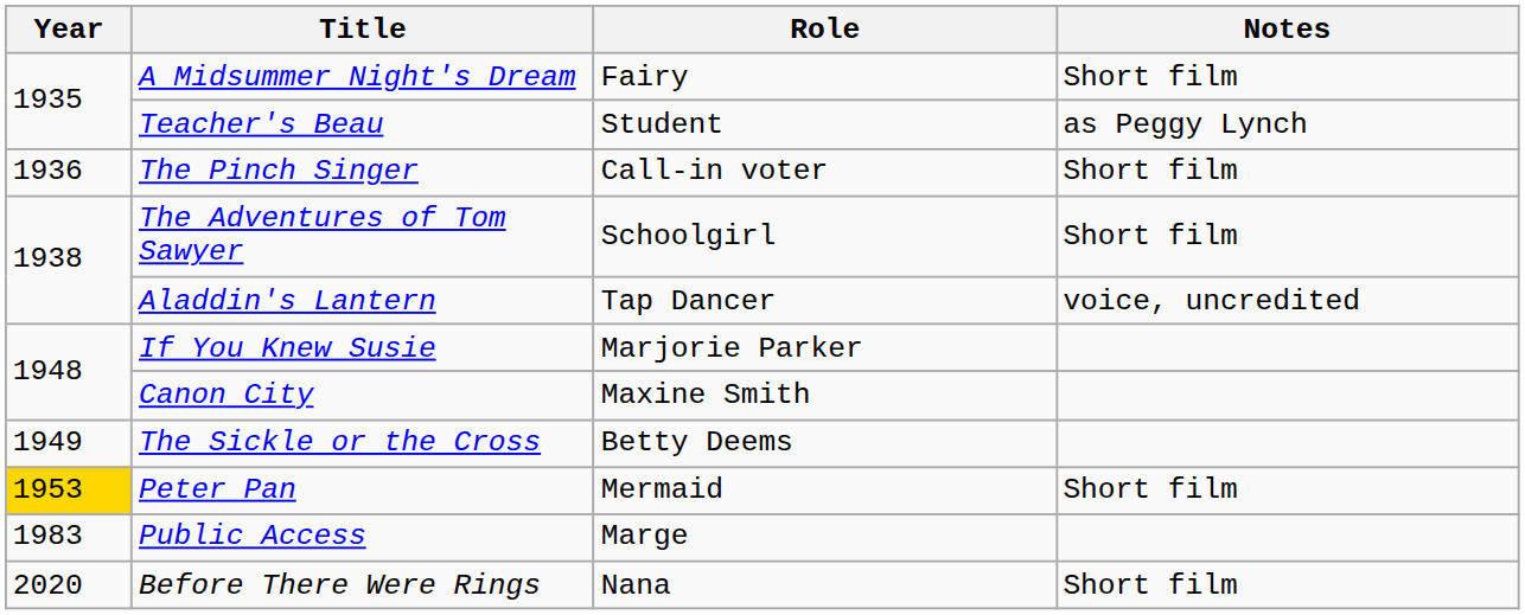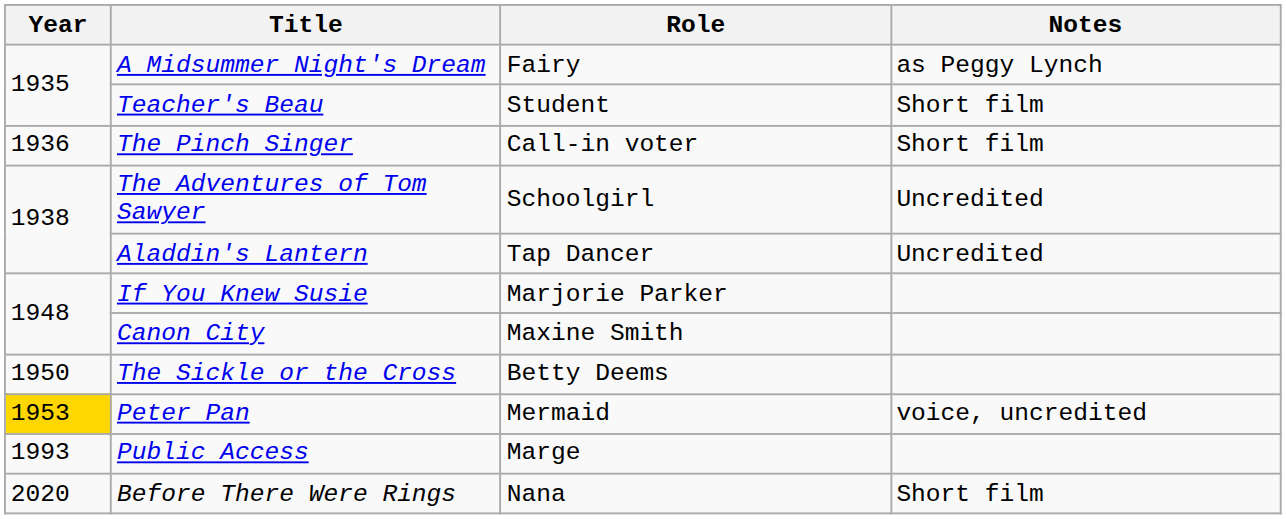A Midsummer Night's Dream | Notes: Short film -> as Peggy Lynch
Teacher's Beau | Notes: as Peggy Lynch -> Short film
The Adventures of Tom Sawyer | Notes: Short film -> Uncredited
Aladdin's Lantern | Notes: voice, uncredited -> Uncredited
The Sickle or the Cross | Year: 1949 -> 1950
Peter Pan | Notes: Short film -> voice, uncredited
Public Access | Year: 1983 -> 1993
